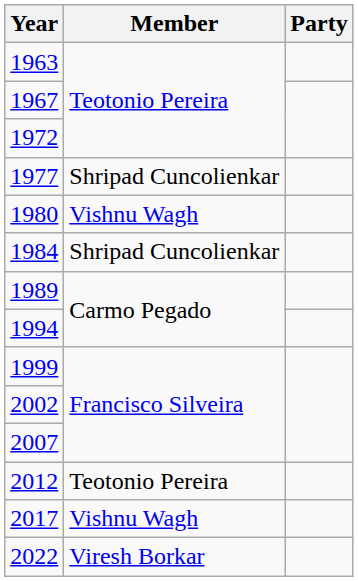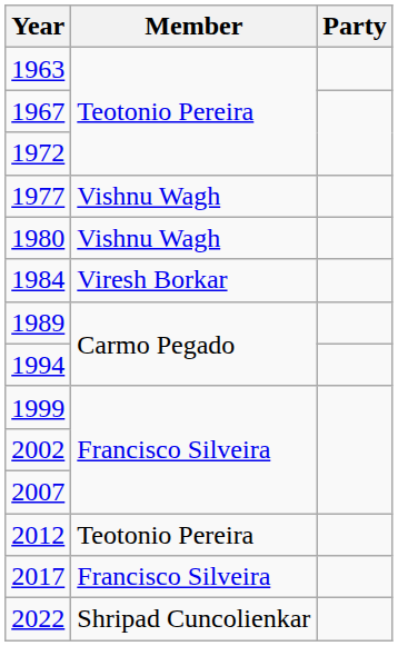1977 | Member: Shripad Cuncolienkar -> Vishnu Wagh
1984 | Member: Shripad Cuncolienkar -> Viresh Borkar
2017 | Member: Vishnu Wagh -> Francisco Silveira
2022 | Member: Viresh Borkar -> Shripad Cuncolienkar
